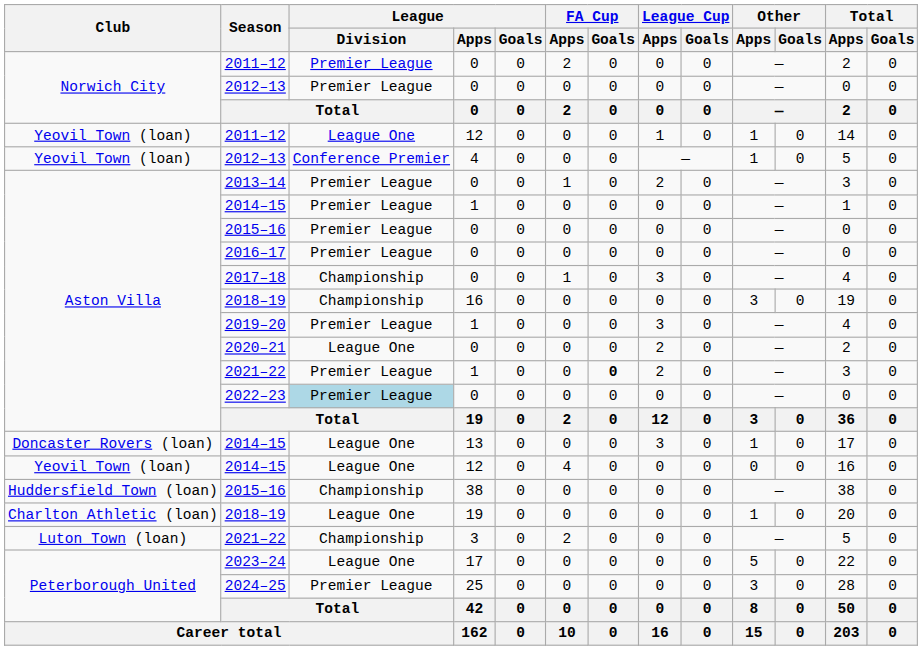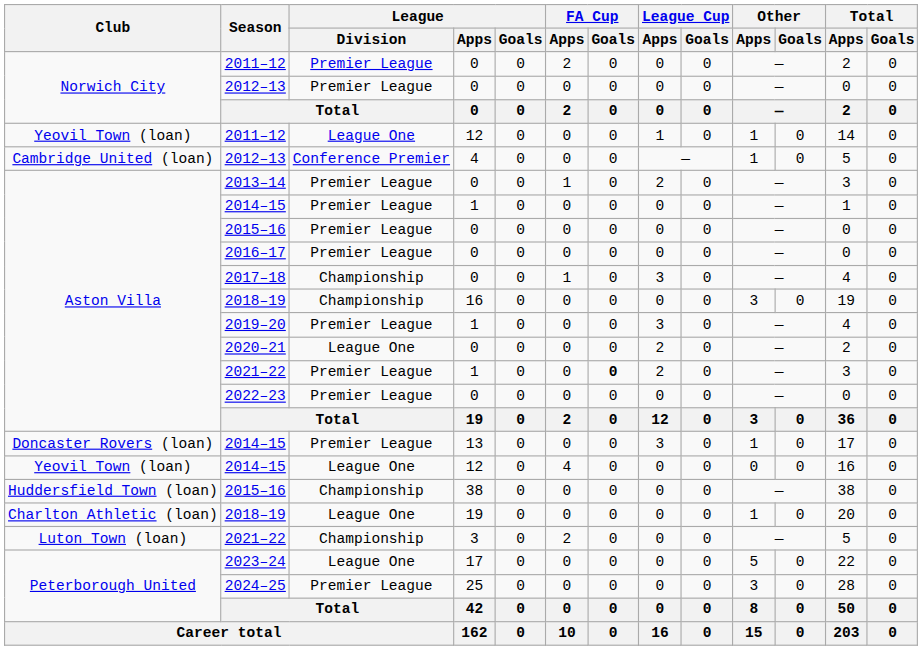2012–13 / 4 | Club: Yeovil Town (loan) -> Cambridge United (loan)
2022–23 | League / Division: lightblue background -> no background
2014–15 / 13 | League / Division: League One -> Premier League
